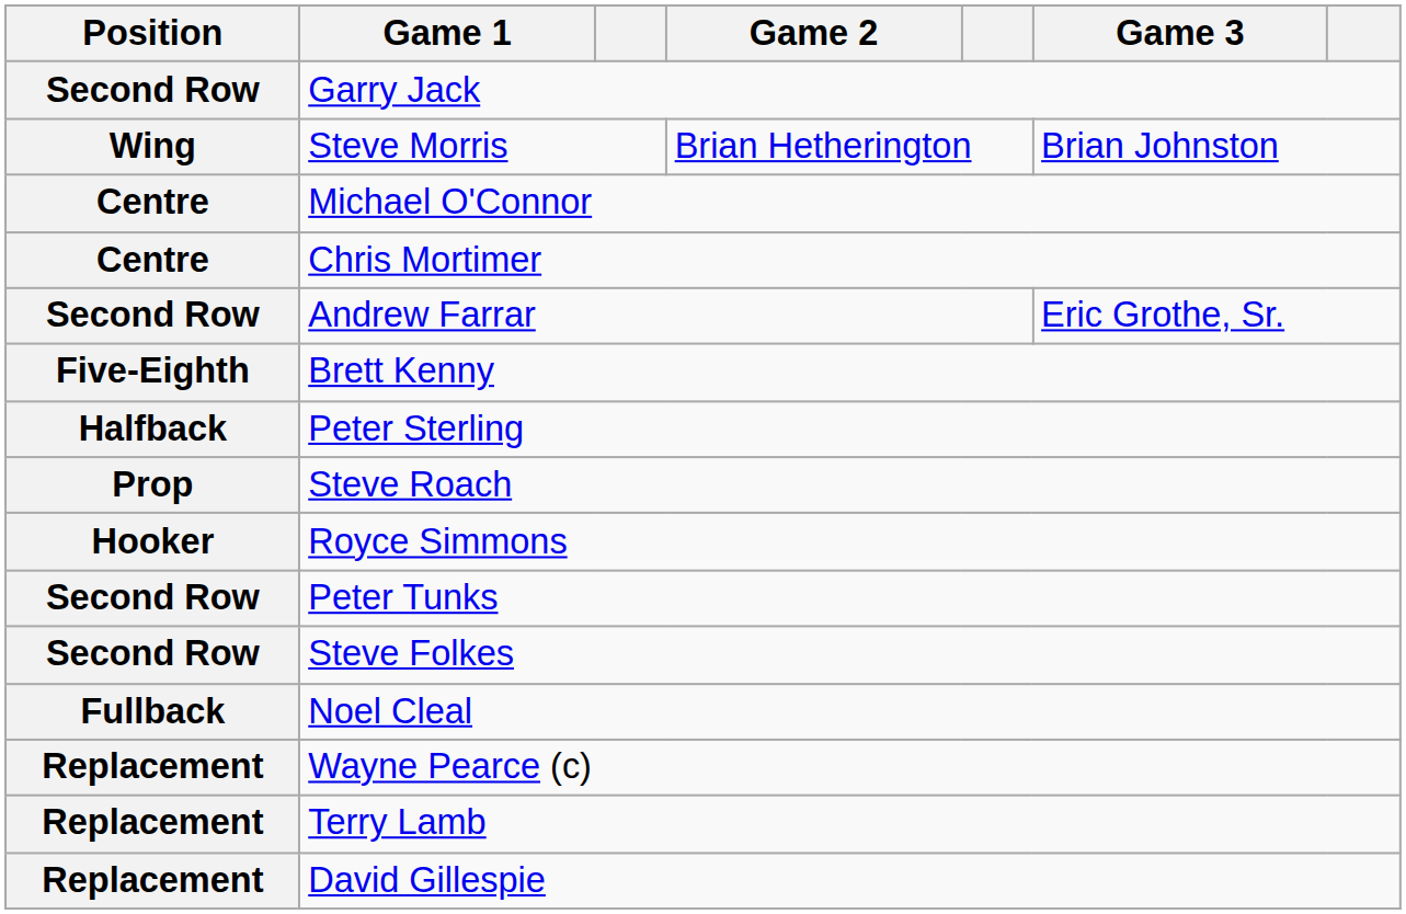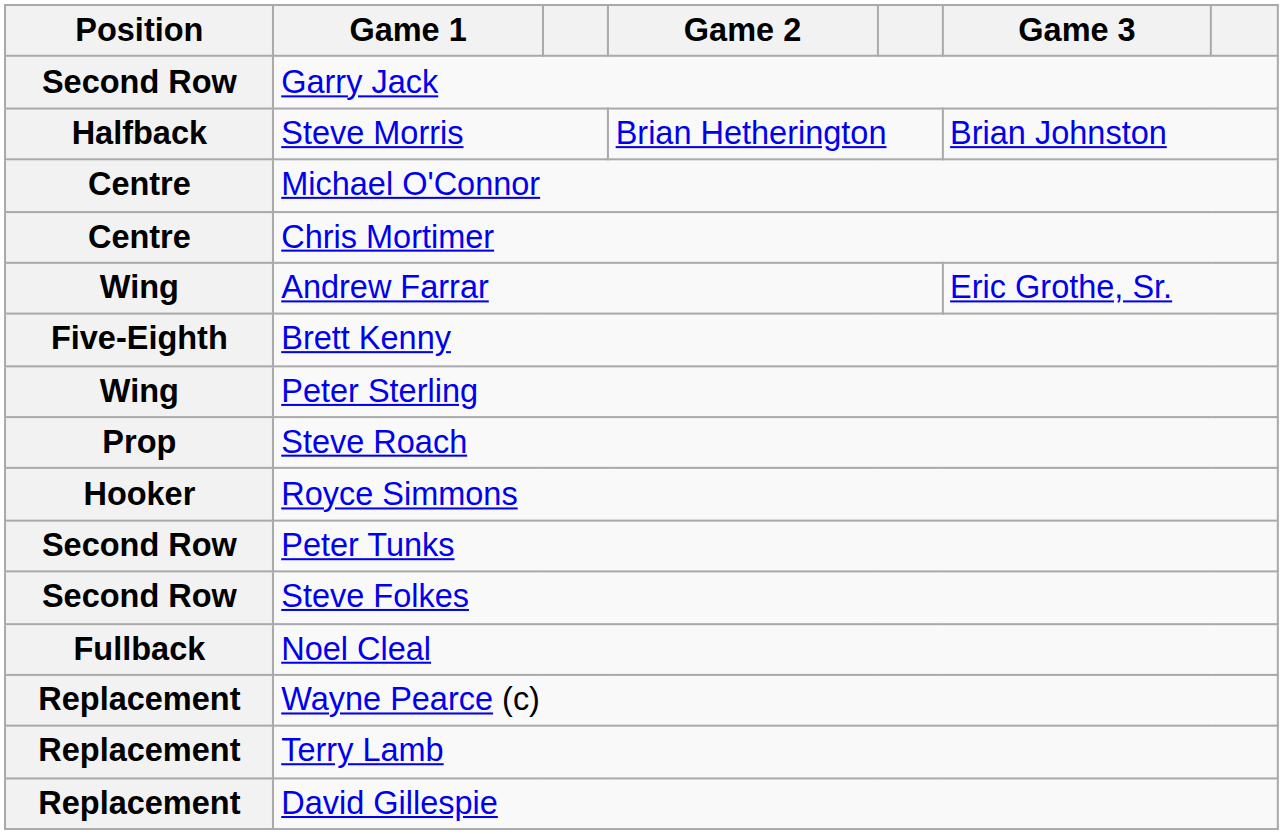Steve Morris | Position: Wing -> Halfback
Andrew Farrar | Position: Second Row -> Wing
Peter Sterling | Position: Halfback -> Wing
